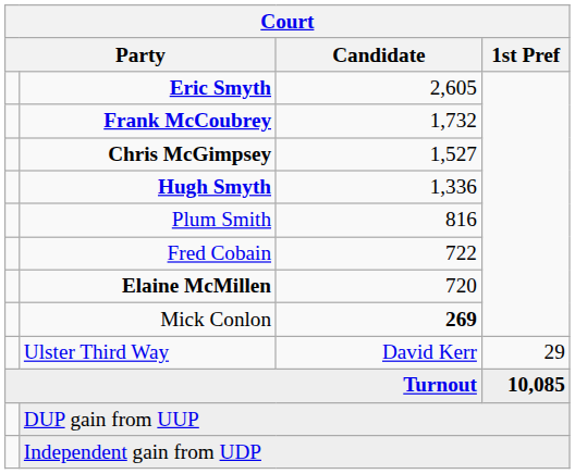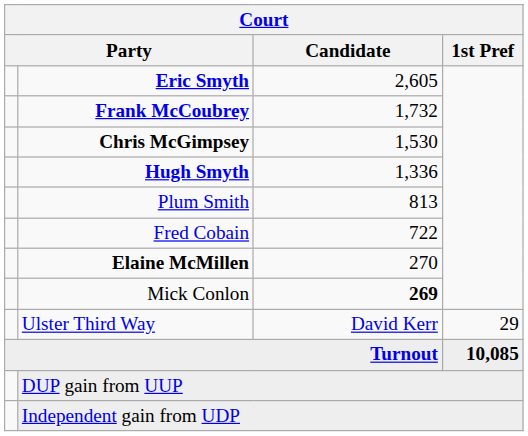Chris McGimpsey | Candidate: 1,527 -> 1,530
Plum Smith | Candidate: 816 -> 813
Elaine McMillen | Candidate: 720 -> 270
